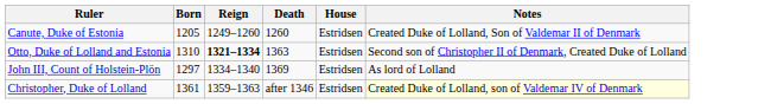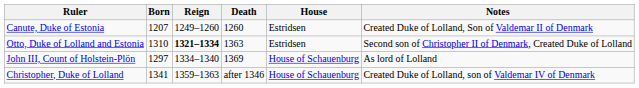Canute, Duke of Estonia | Born: 1205 -> 1207
John III, Count of Holstein-Plön | House: Estridsen -> House of Schauenburg
Christopher, Duke of Lolland | Born: 1361 -> 1341
Christopher, Duke of Lolland | House: Estridsen -> House of Schauenburg
Christopher, Duke of Lolland | Notes: lightyellow background -> no background
